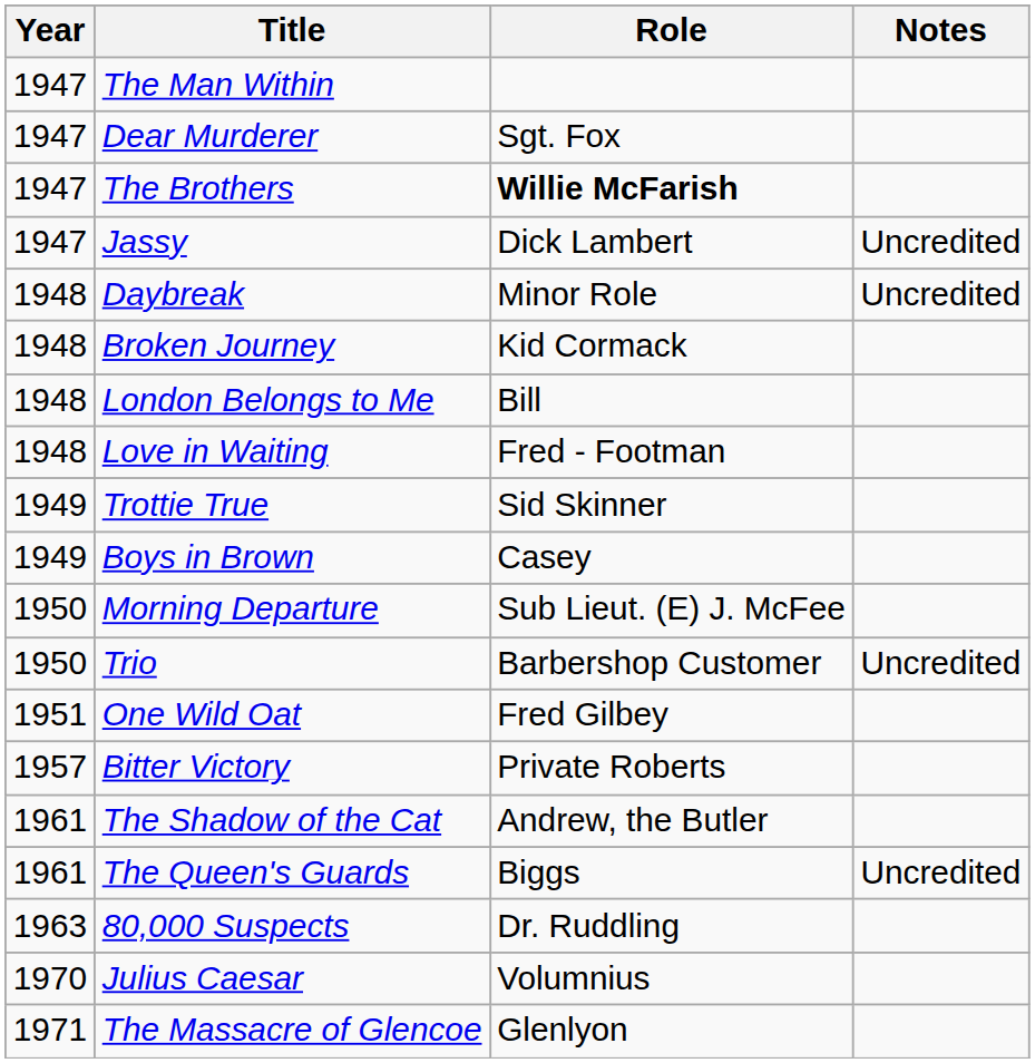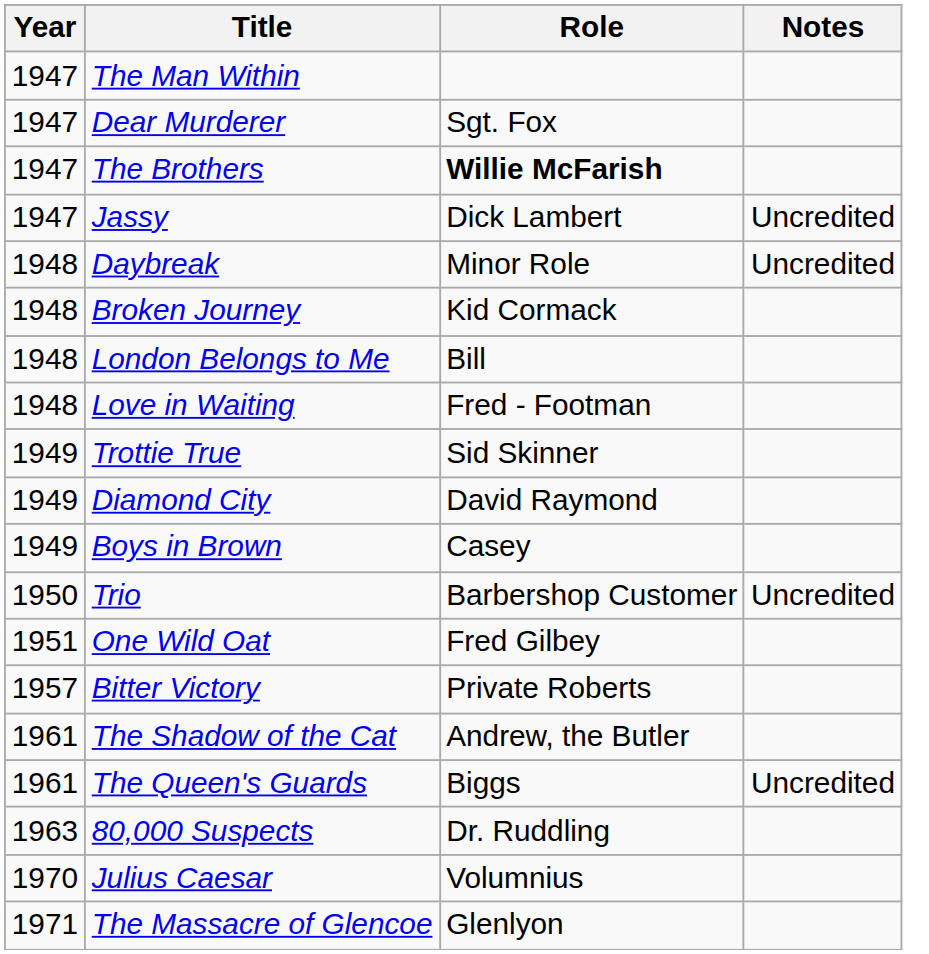+ row: 1949 | Diamond City | David Raymond
- row: 1950 | Morning Departure | Sub Lieut. (E) J. McFee
